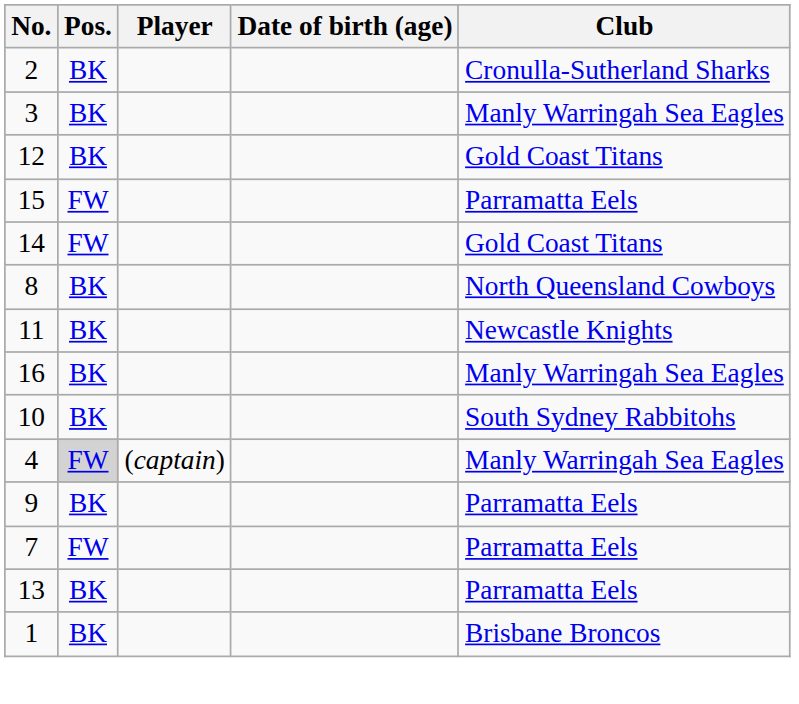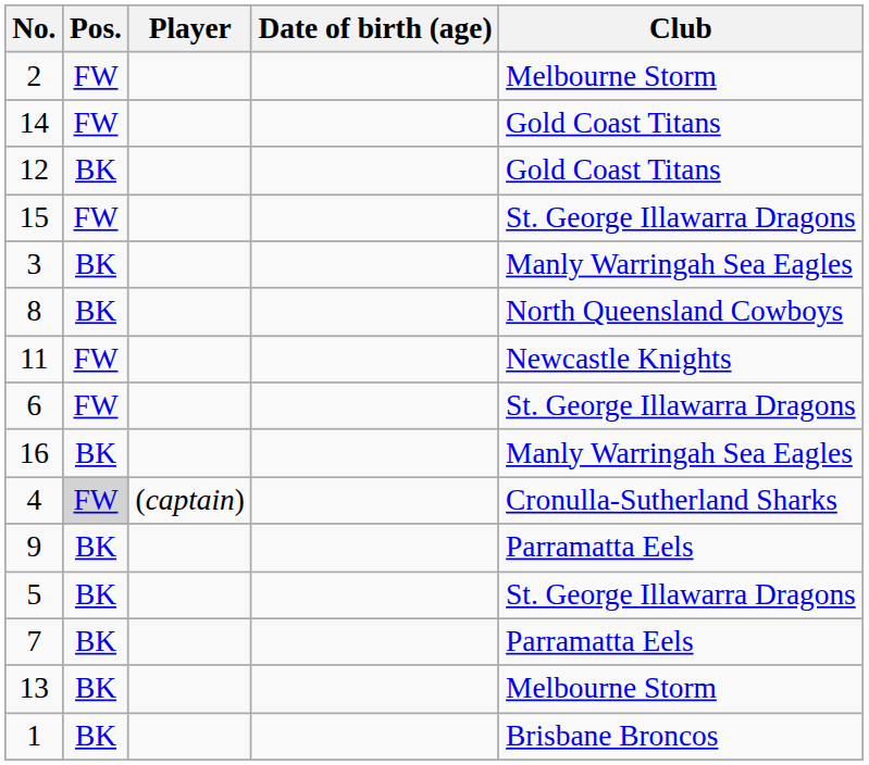2 | Pos.: BK -> FW
2 | Club: Cronulla-Sutherland Sharks -> Melbourne Storm
rows swapped: 14 <-> 3
15 | Club: Parramatta Eels -> St. George Illawarra Dragons
11 | Pos.: BK -> FW
+ row: 6 | FW | St. George Illawarra Dragons
- row: 10 | BK | South Sydney Rabbitohs
4 | Club: Manly Warringah Sea Eagles -> Cronulla-Sutherland Sharks
+ row: 5 | BK | St. George Illawarra Dragons
7 | Pos.: FW -> BK
13 | Club: Parramatta Eels -> Melbourne Storm
